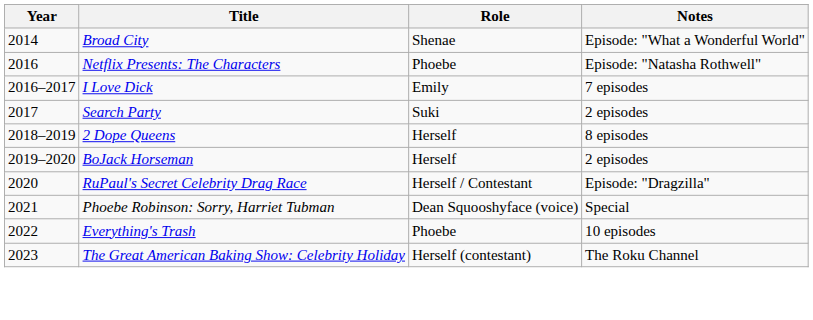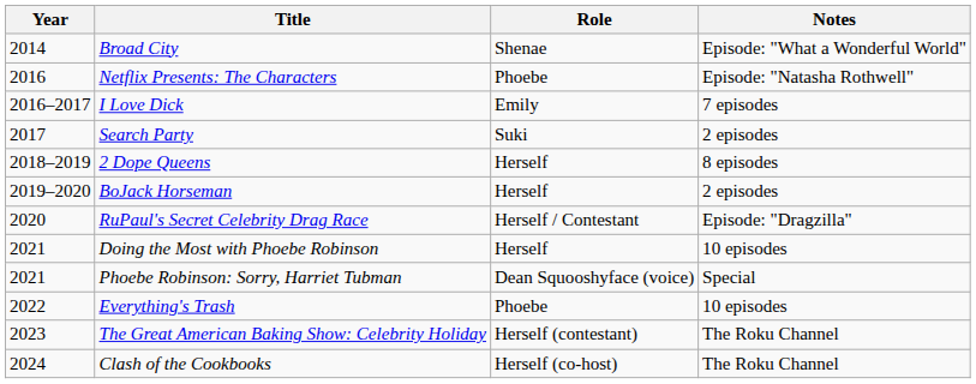+ row: 2021 | Doing the Most with Phoebe Robinson | Herself | 10 episodes
+ row: 2024 | Clash of the Cookbooks | Herself (co-host) | The Roku Channel
